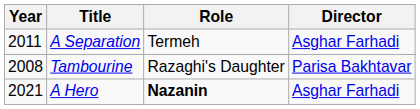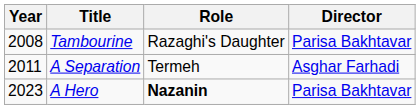rows swapped: Tambourine <-> A Separation
A Hero | Year: 2021 -> 2023
A Hero | Director: Asghar Farhadi -> Parisa Bakhtavar
